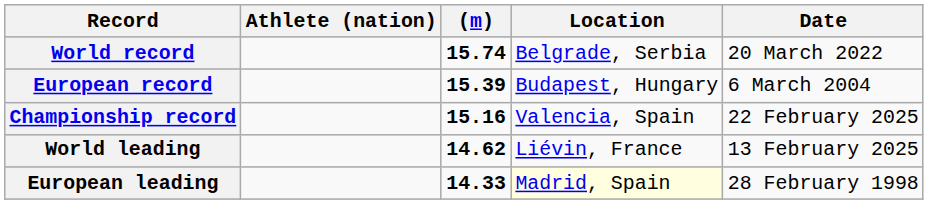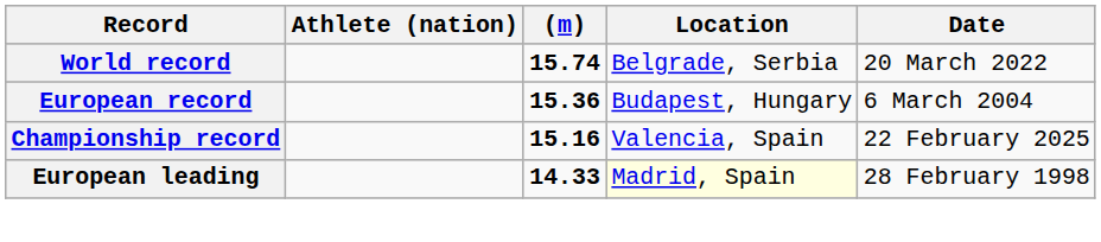European record | (m): 15.39 -> 15.36
- row: World leading | 14.62 | Liévin, France | 13 February 2025
